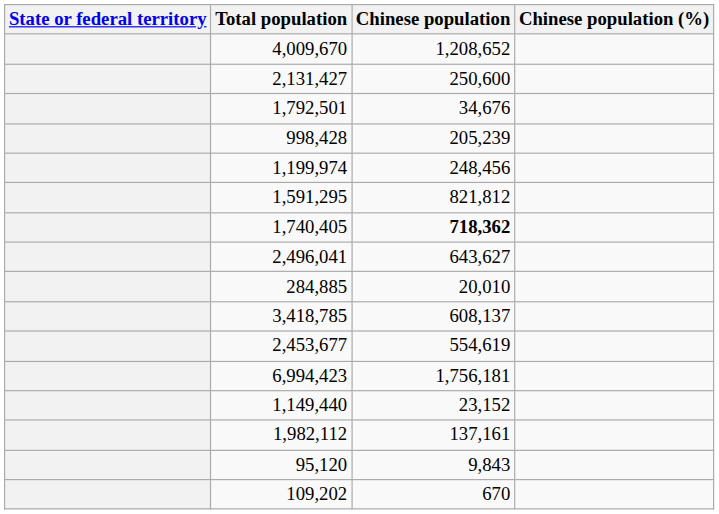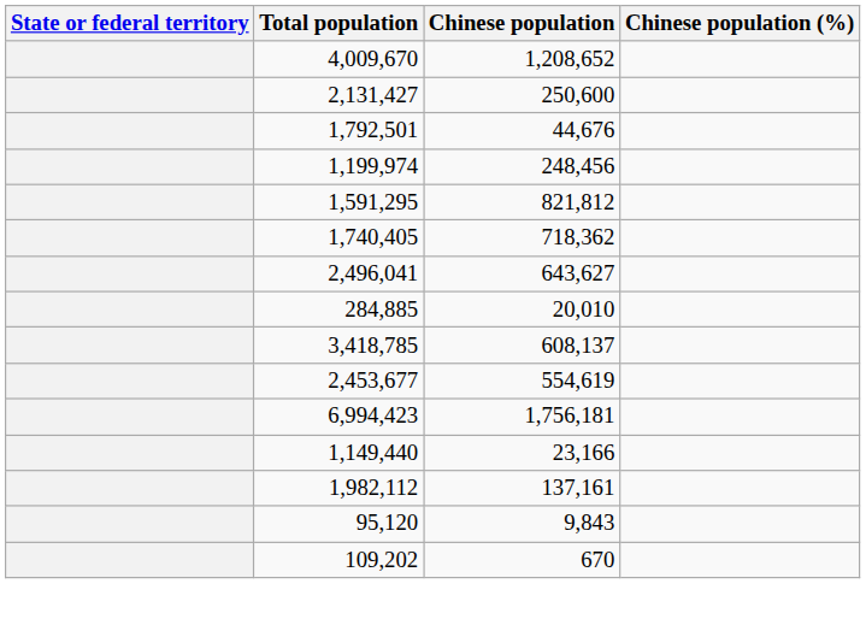1,792,501 | Chinese population: 34,676 -> 44,676
- row: 998,428 | 205,239
1,740,405 | Chinese population: bold -> normal
1,149,440 | Chinese population: 23,152 -> 23,166
